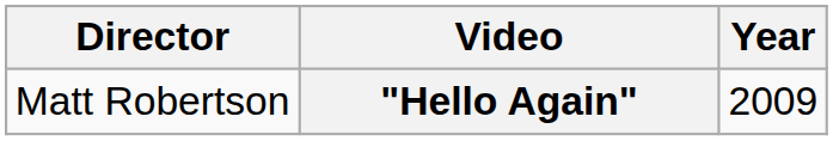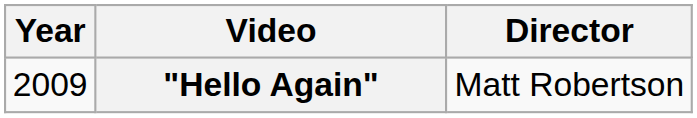columns swapped: Year <-> Director
